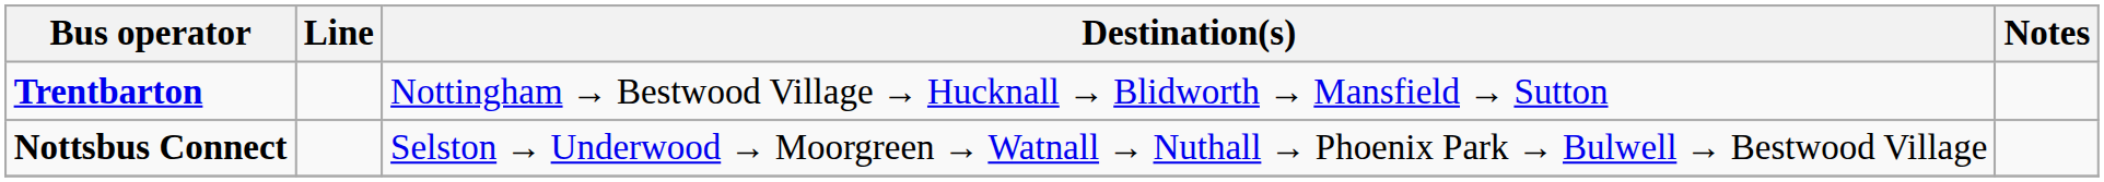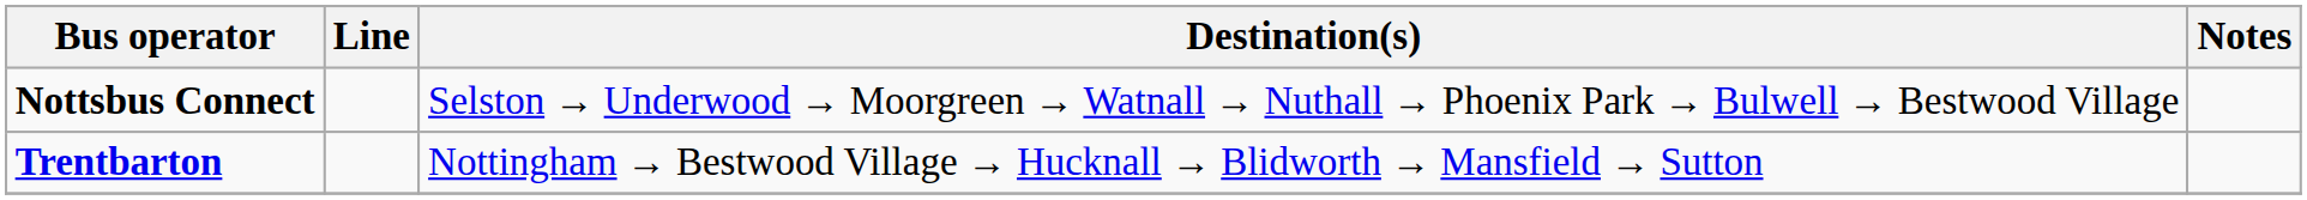rows swapped: Trentbarton <-> Nottsbus Connect
